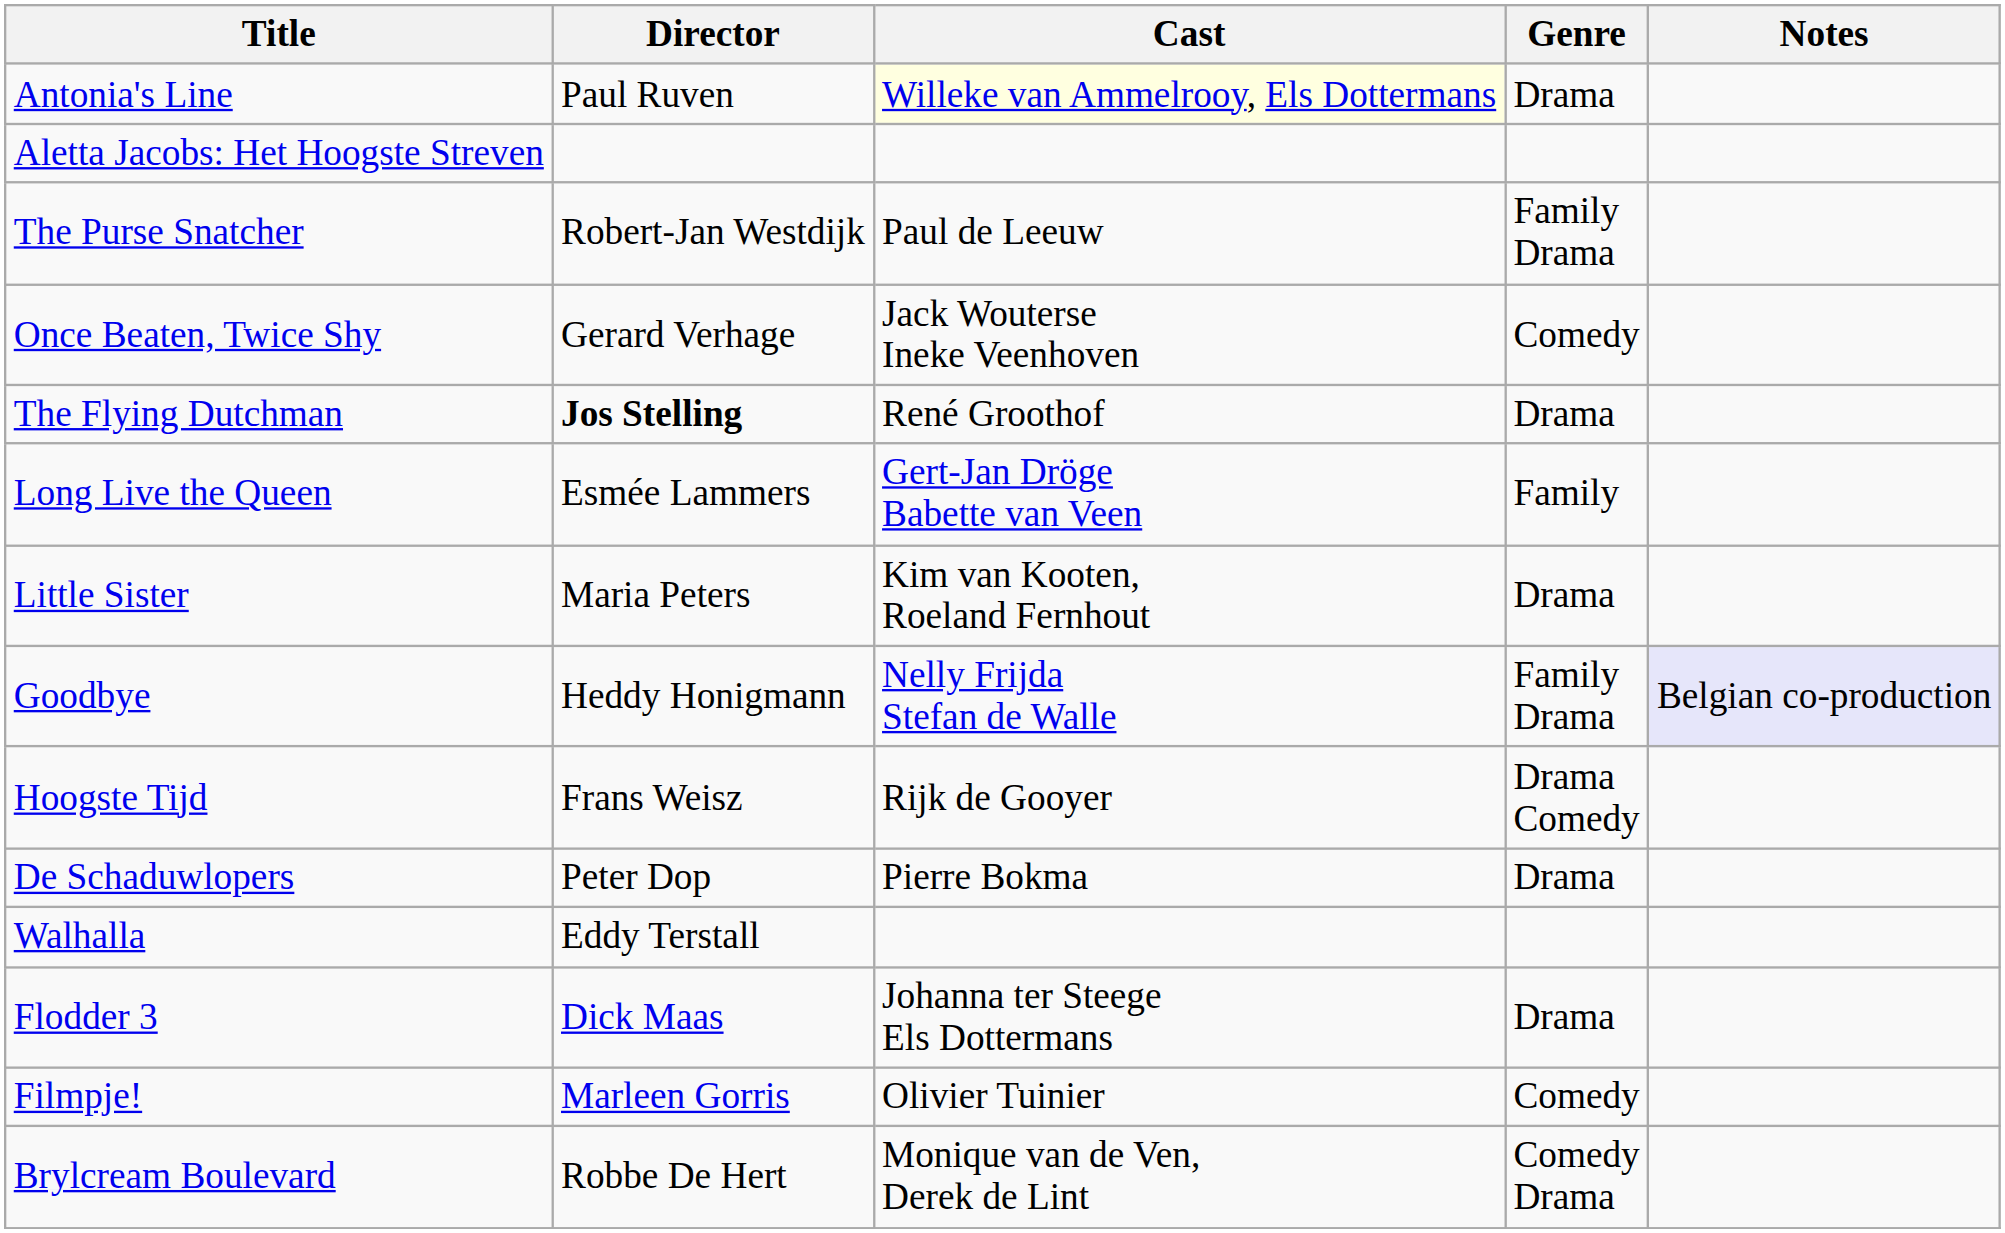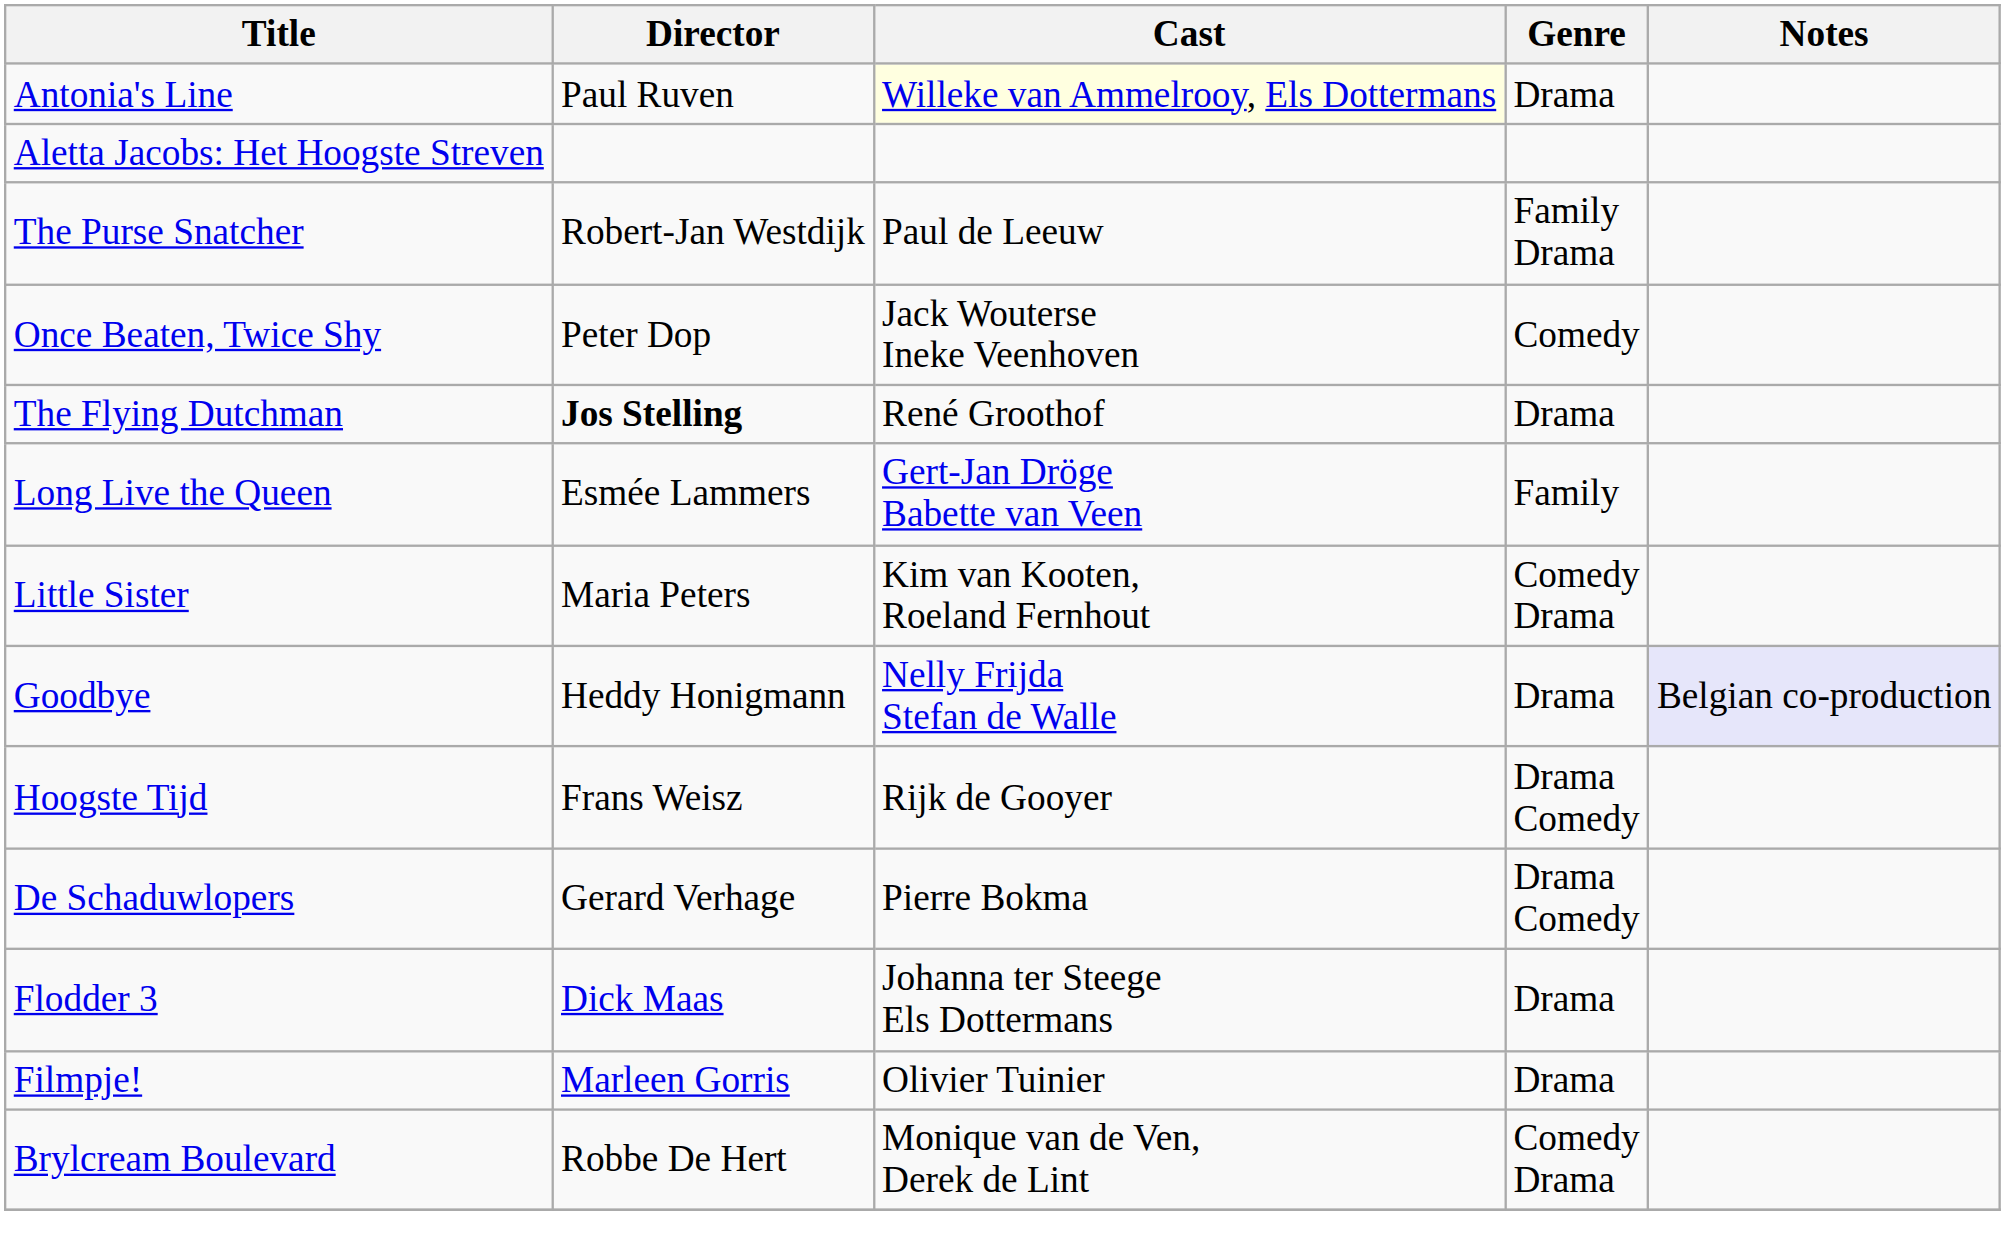Once Beaten, Twice Shy | Director: Gerard Verhage -> Peter Dop
Little Sister | Genre: Drama -> Comedy Drama
Goodbye | Genre: Family Drama -> Drama
De Schaduwlopers | Director: Peter Dop -> Gerard Verhage
De Schaduwlopers | Genre: Drama -> Drama Comedy
- row: Walhalla | Eddy Terstall
Filmpje! | Genre: Comedy -> Drama
